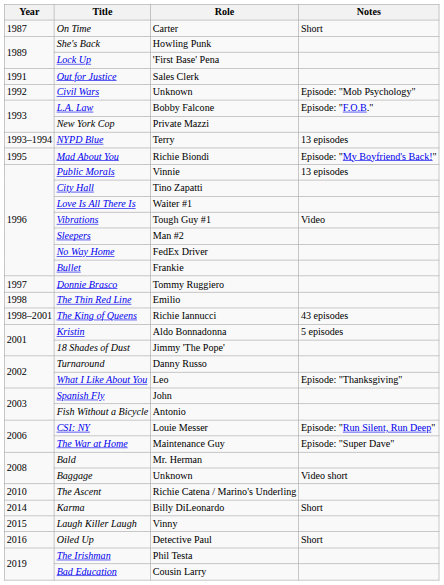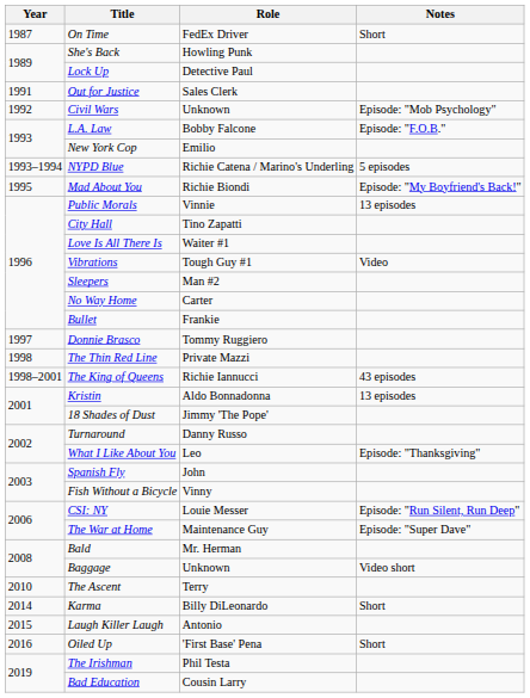On Time | Role: Carter -> FedEx Driver
Lock Up | Role: 'First Base' Pena -> Detective Paul
New York Cop | Role: Private Mazzi -> Emilio
NYPD Blue | Role: Terry -> Richie Catena / Marino's Underling
NYPD Blue | Notes: 13 episodes -> 5 episodes
No Way Home | Role: FedEx Driver -> Carter
The Thin Red Line | Role: Emilio -> Private Mazzi
Kristin | Notes: 5 episodes -> 13 episodes
Fish Without a Bicycle | Role: Antonio -> Vinny
The Ascent | Role: Richie Catena / Marino's Underling -> Terry
Laugh Killer Laugh | Role: Vinny -> Antonio
Oiled Up | Role: Detective Paul -> 'First Base' Pena
